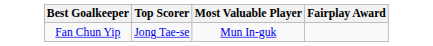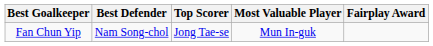+ column: Best Defender | Nam Song-chol
